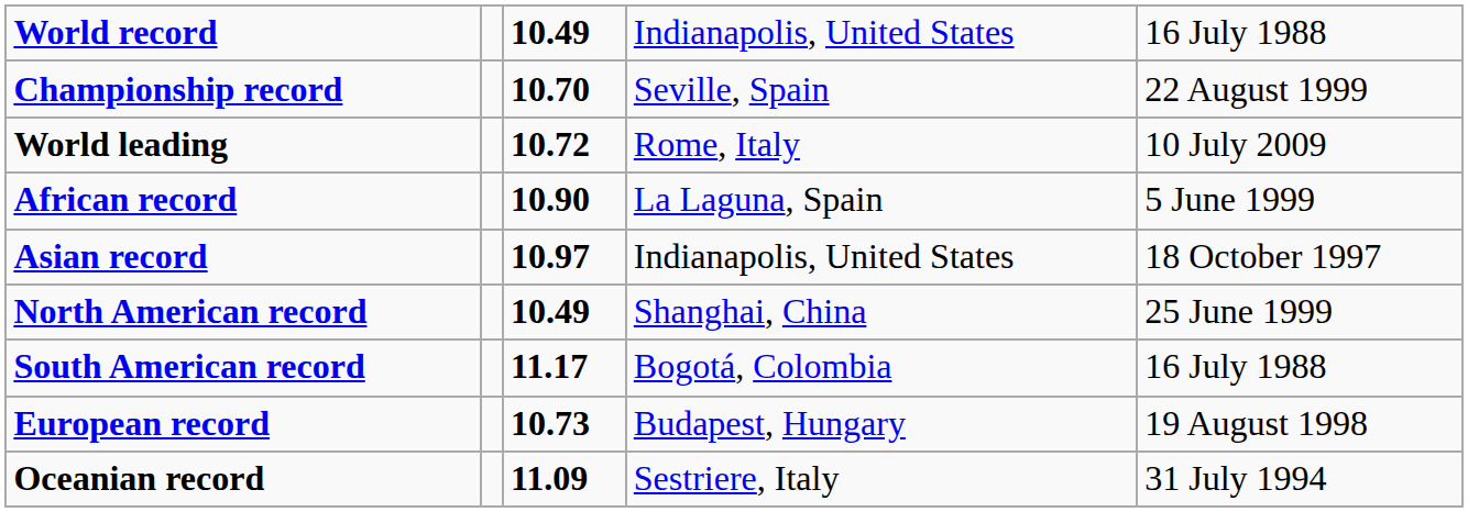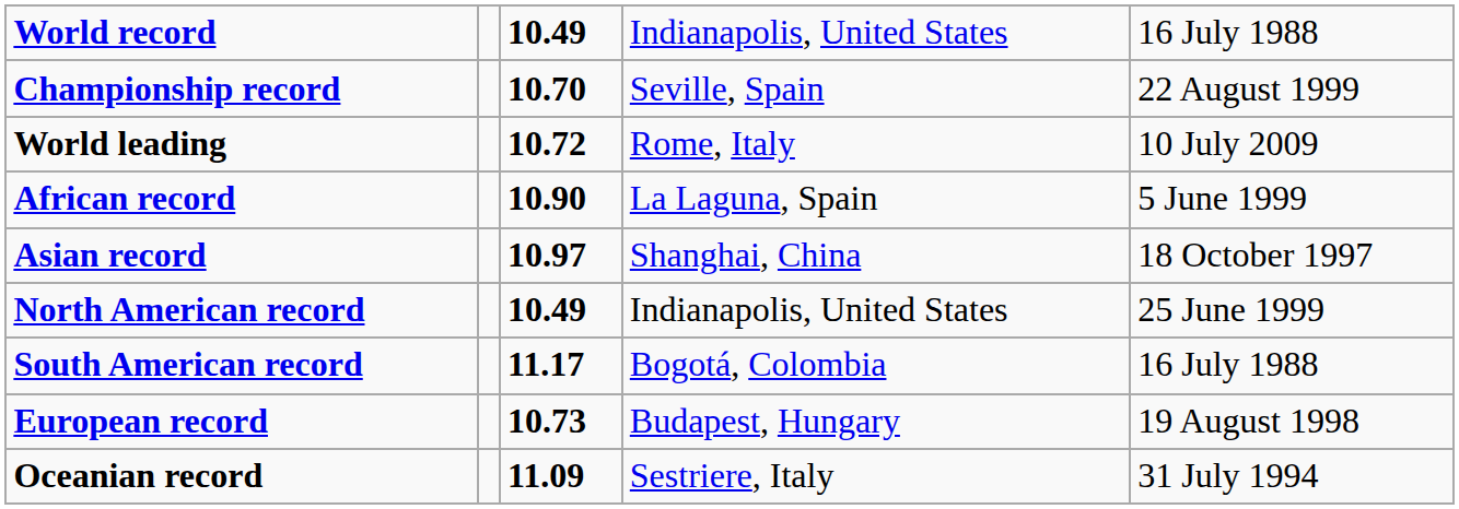Asian record | column 4: Indianapolis, United States -> Shanghai, China
North American record | column 4: Shanghai, China -> Indianapolis, United States
